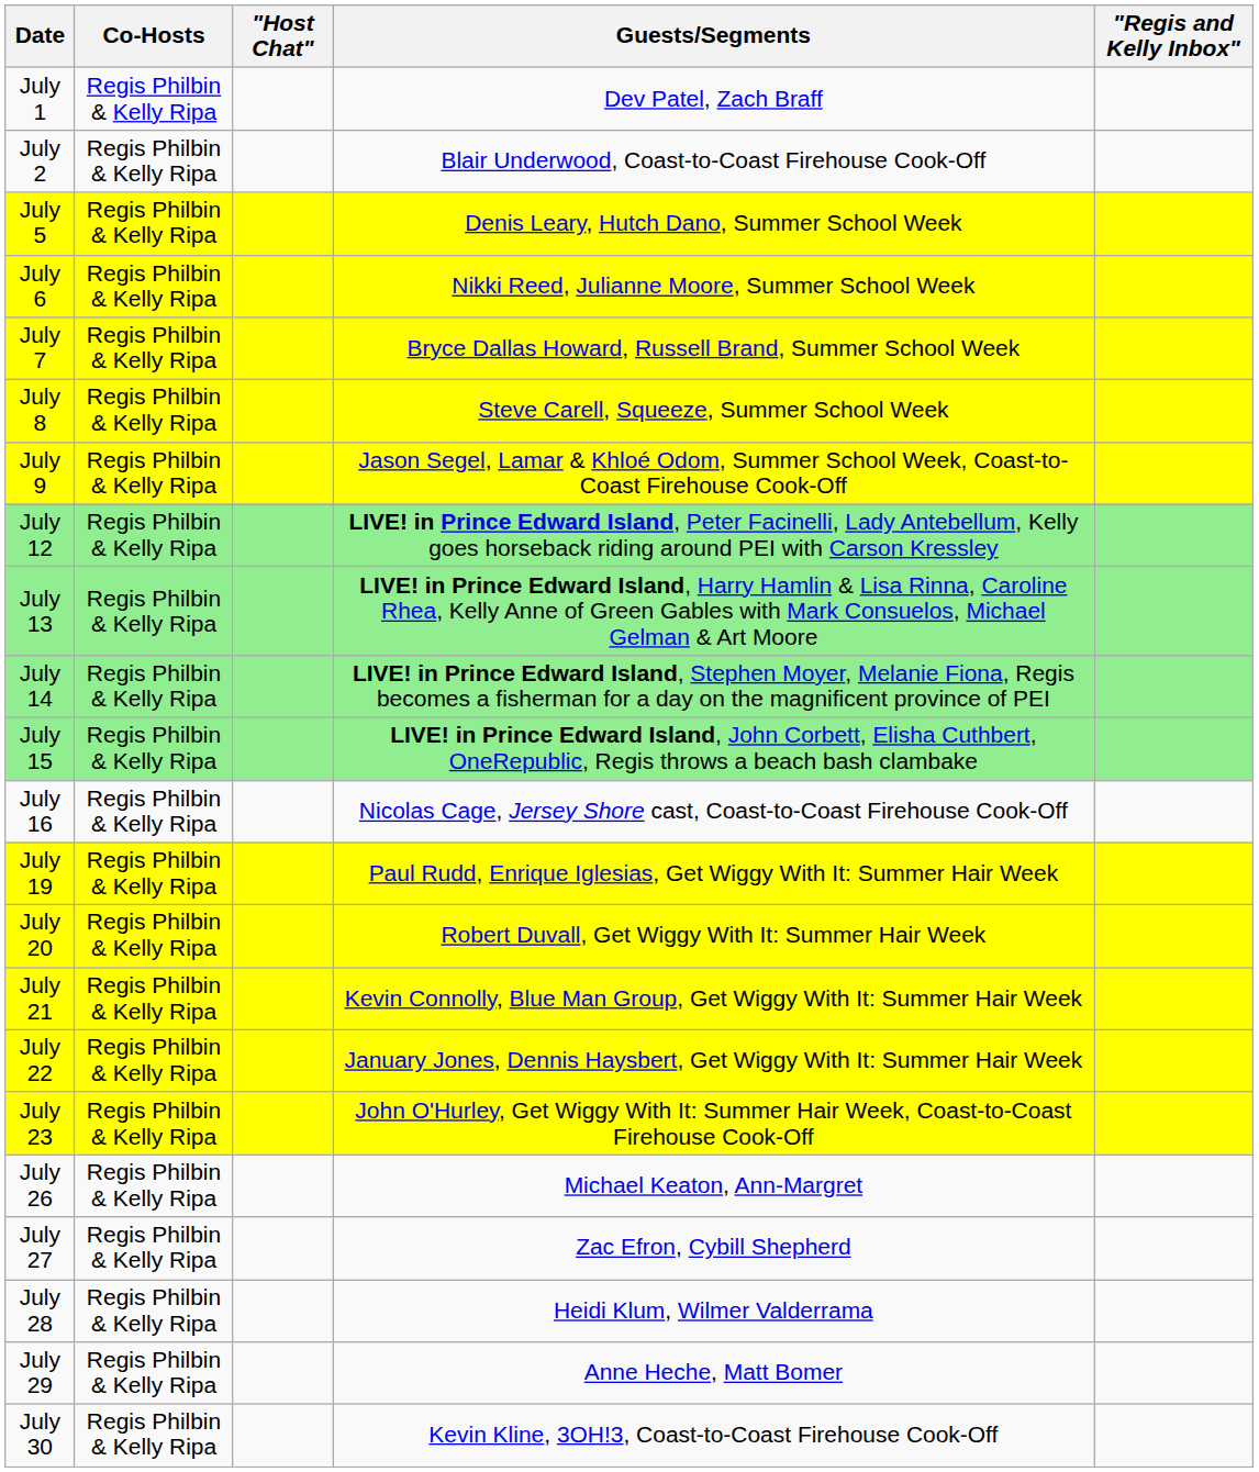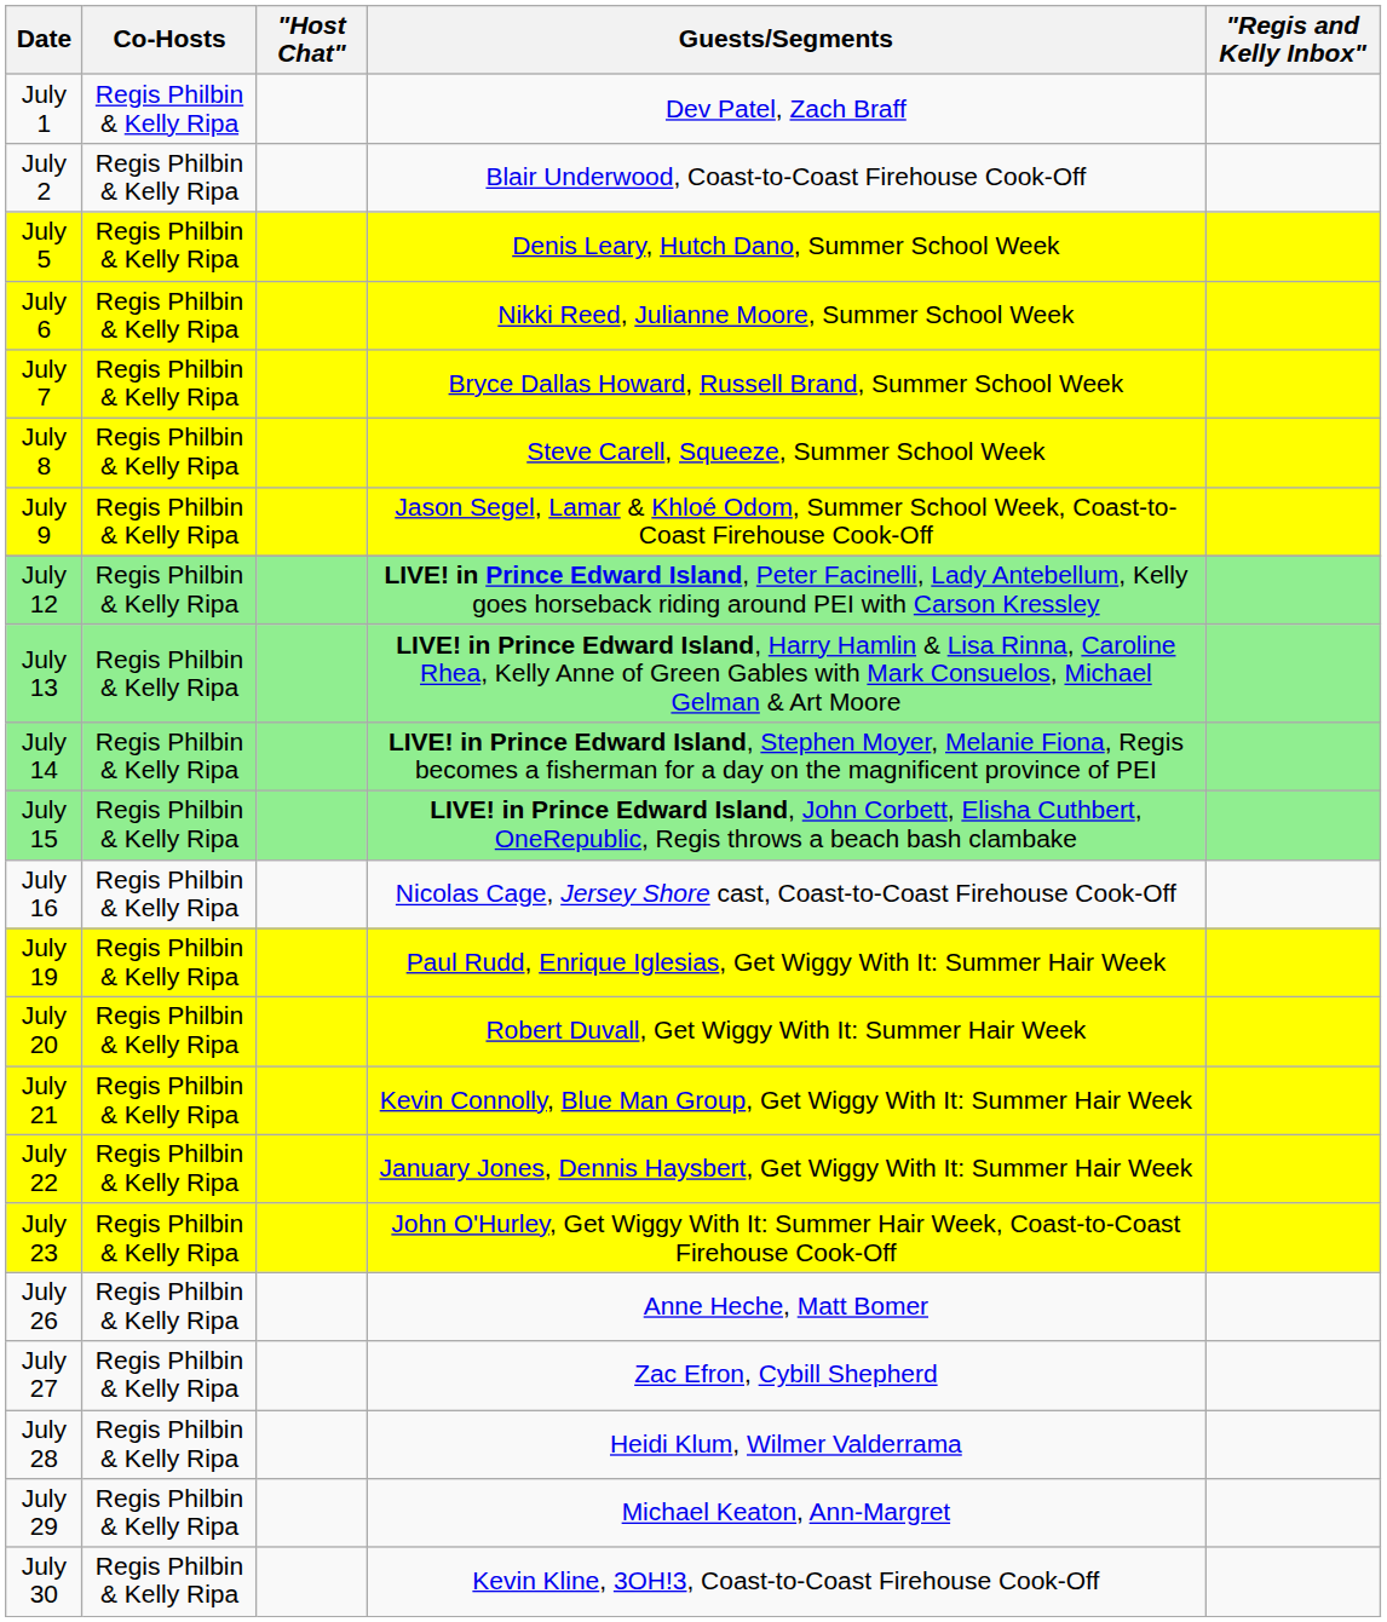July 26 | Guests/Segments: Michael Keaton, Ann-Margret -> Anne Heche, Matt Bomer
July 29 | Guests/Segments: Anne Heche, Matt Bomer -> Michael Keaton, Ann-Margret
